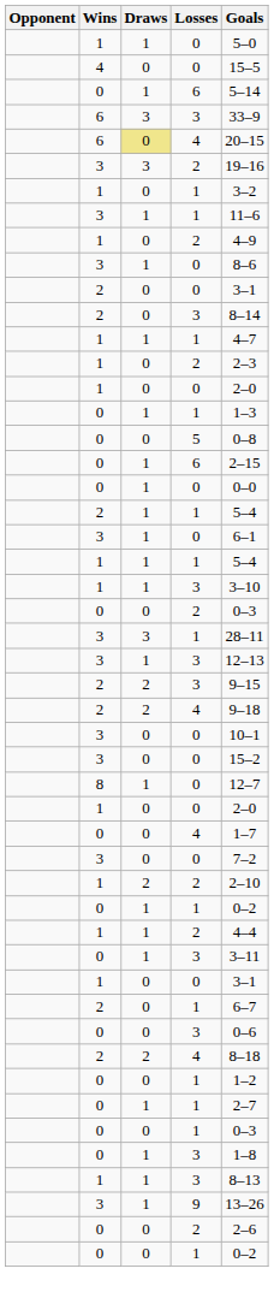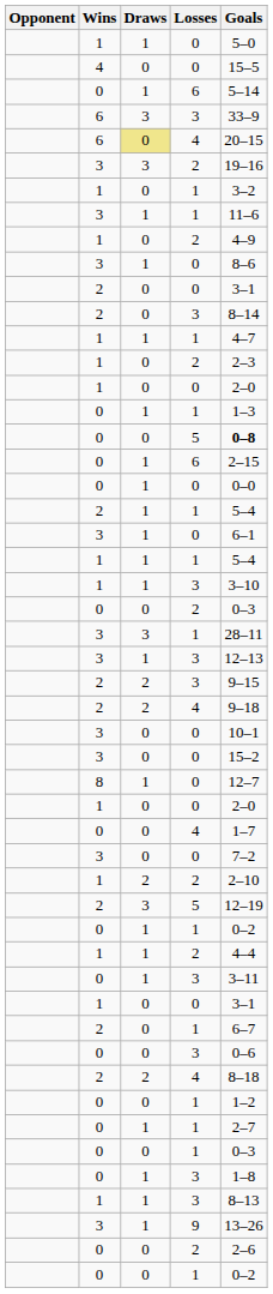0 / 5 | Goals: normal -> bold
+ row: 2 | 3 | 5 | 12–19
